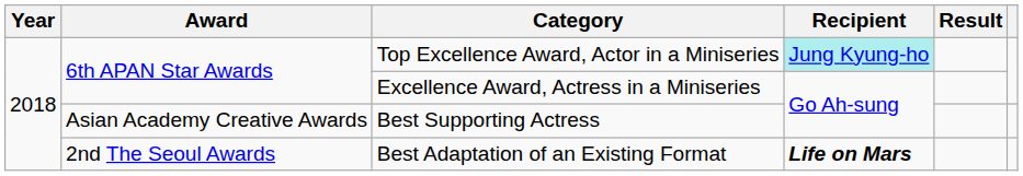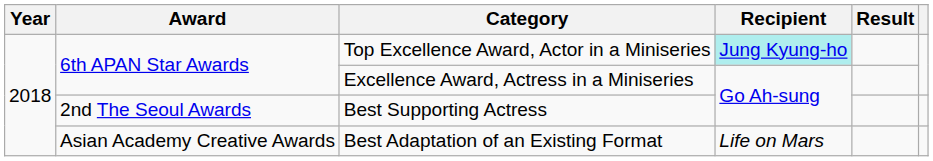Best Supporting Actress | Award: Asian Academy Creative Awards -> 2nd The Seoul Awards
Best Adaptation of an Existing Format | Award: 2nd The Seoul Awards -> Asian Academy Creative Awards
Best Adaptation of an Existing Format | Recipient: bold -> normal
